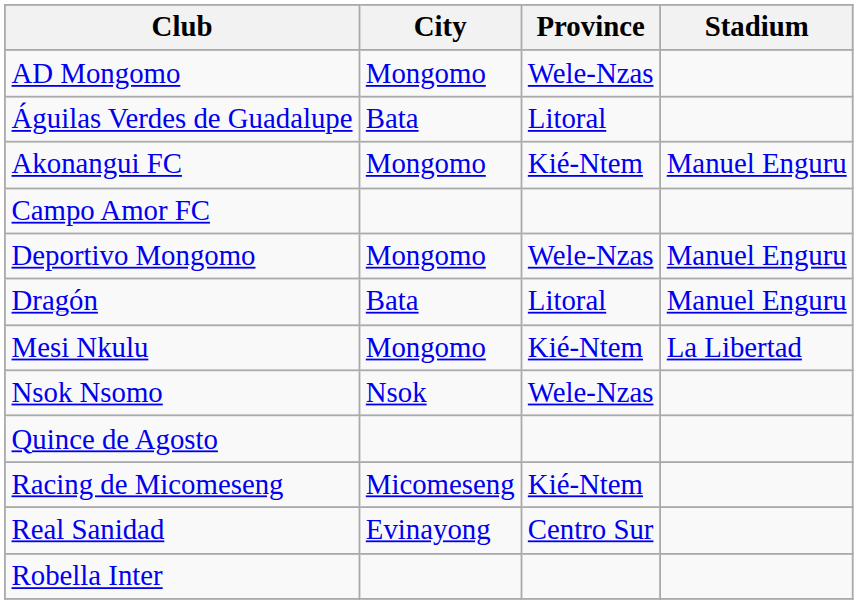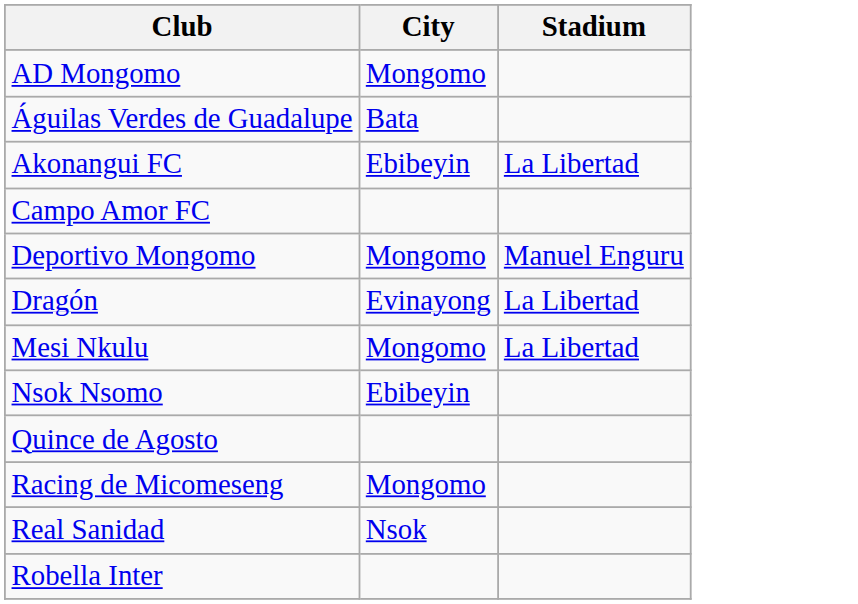- column: Province | Wele-Nzas | Litoral | Kié-Ntem | Wele-Nzas | Litoral | Kié-Ntem | Wele-Nzas | Kié-Ntem | Centro Sur
Akonangui FC | City: Mongomo -> Ebibeyin
Akonangui FC | Stadium: Manuel Enguru -> La Libertad
Dragón | City: Bata -> Evinayong
Dragón | Stadium: Manuel Enguru -> La Libertad
Nsok Nsomo | City: Nsok -> Ebibeyin
Racing de Micomeseng | City: Micomeseng -> Mongomo
Real Sanidad | City: Evinayong -> Nsok
